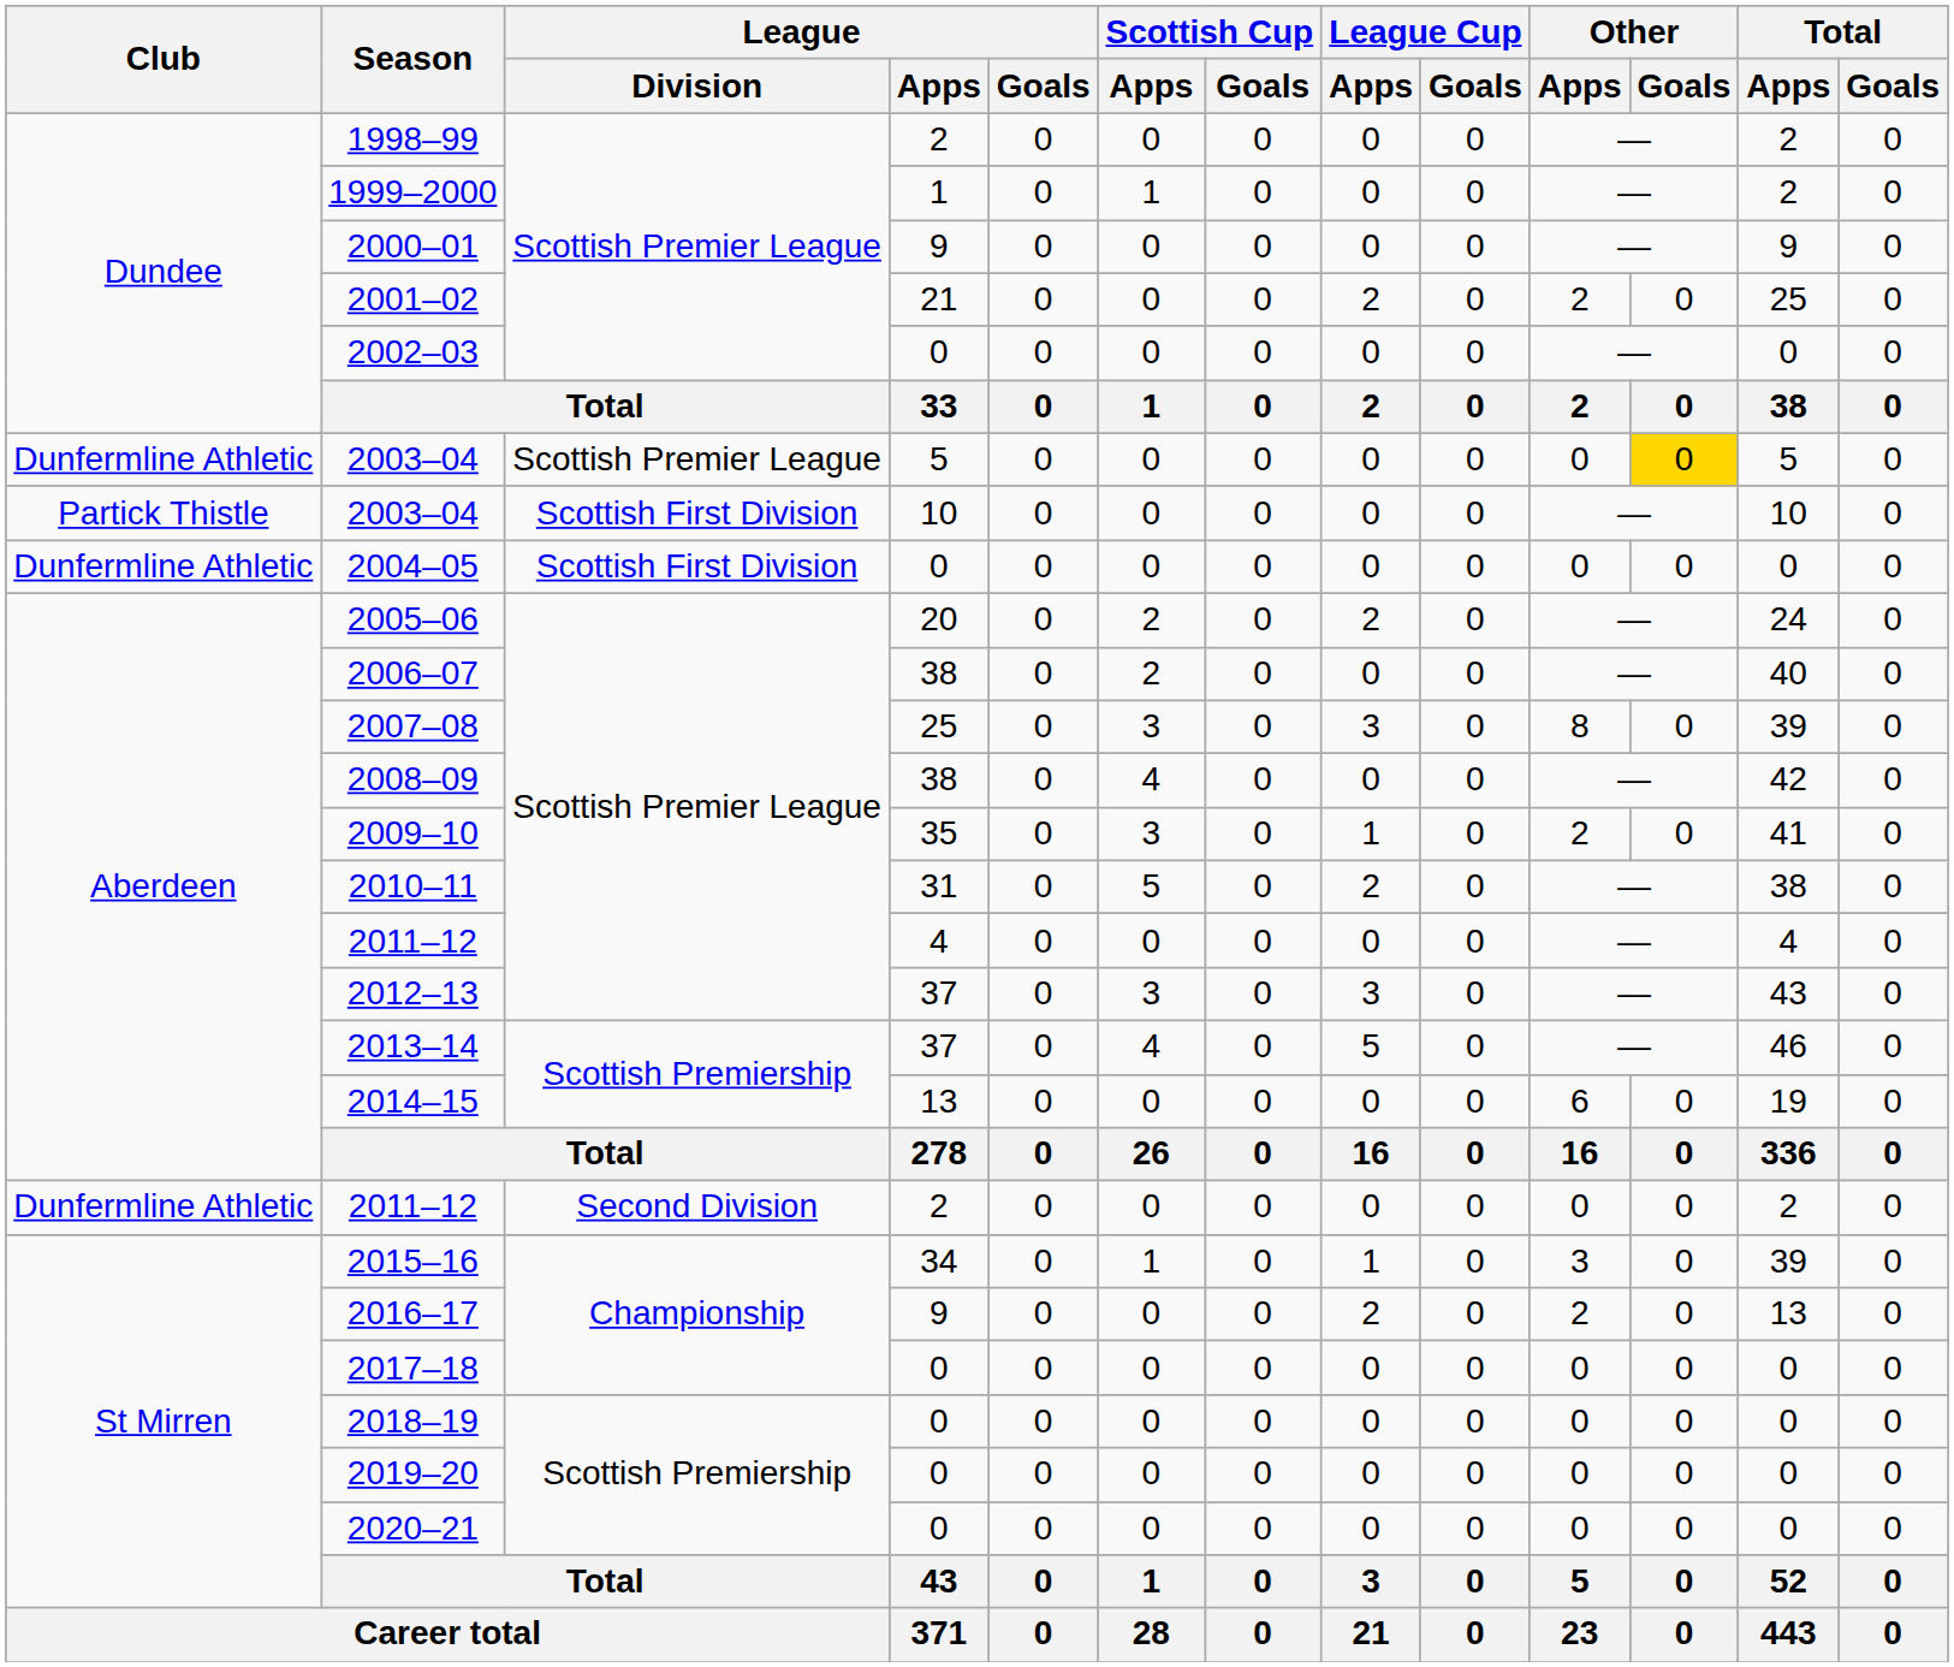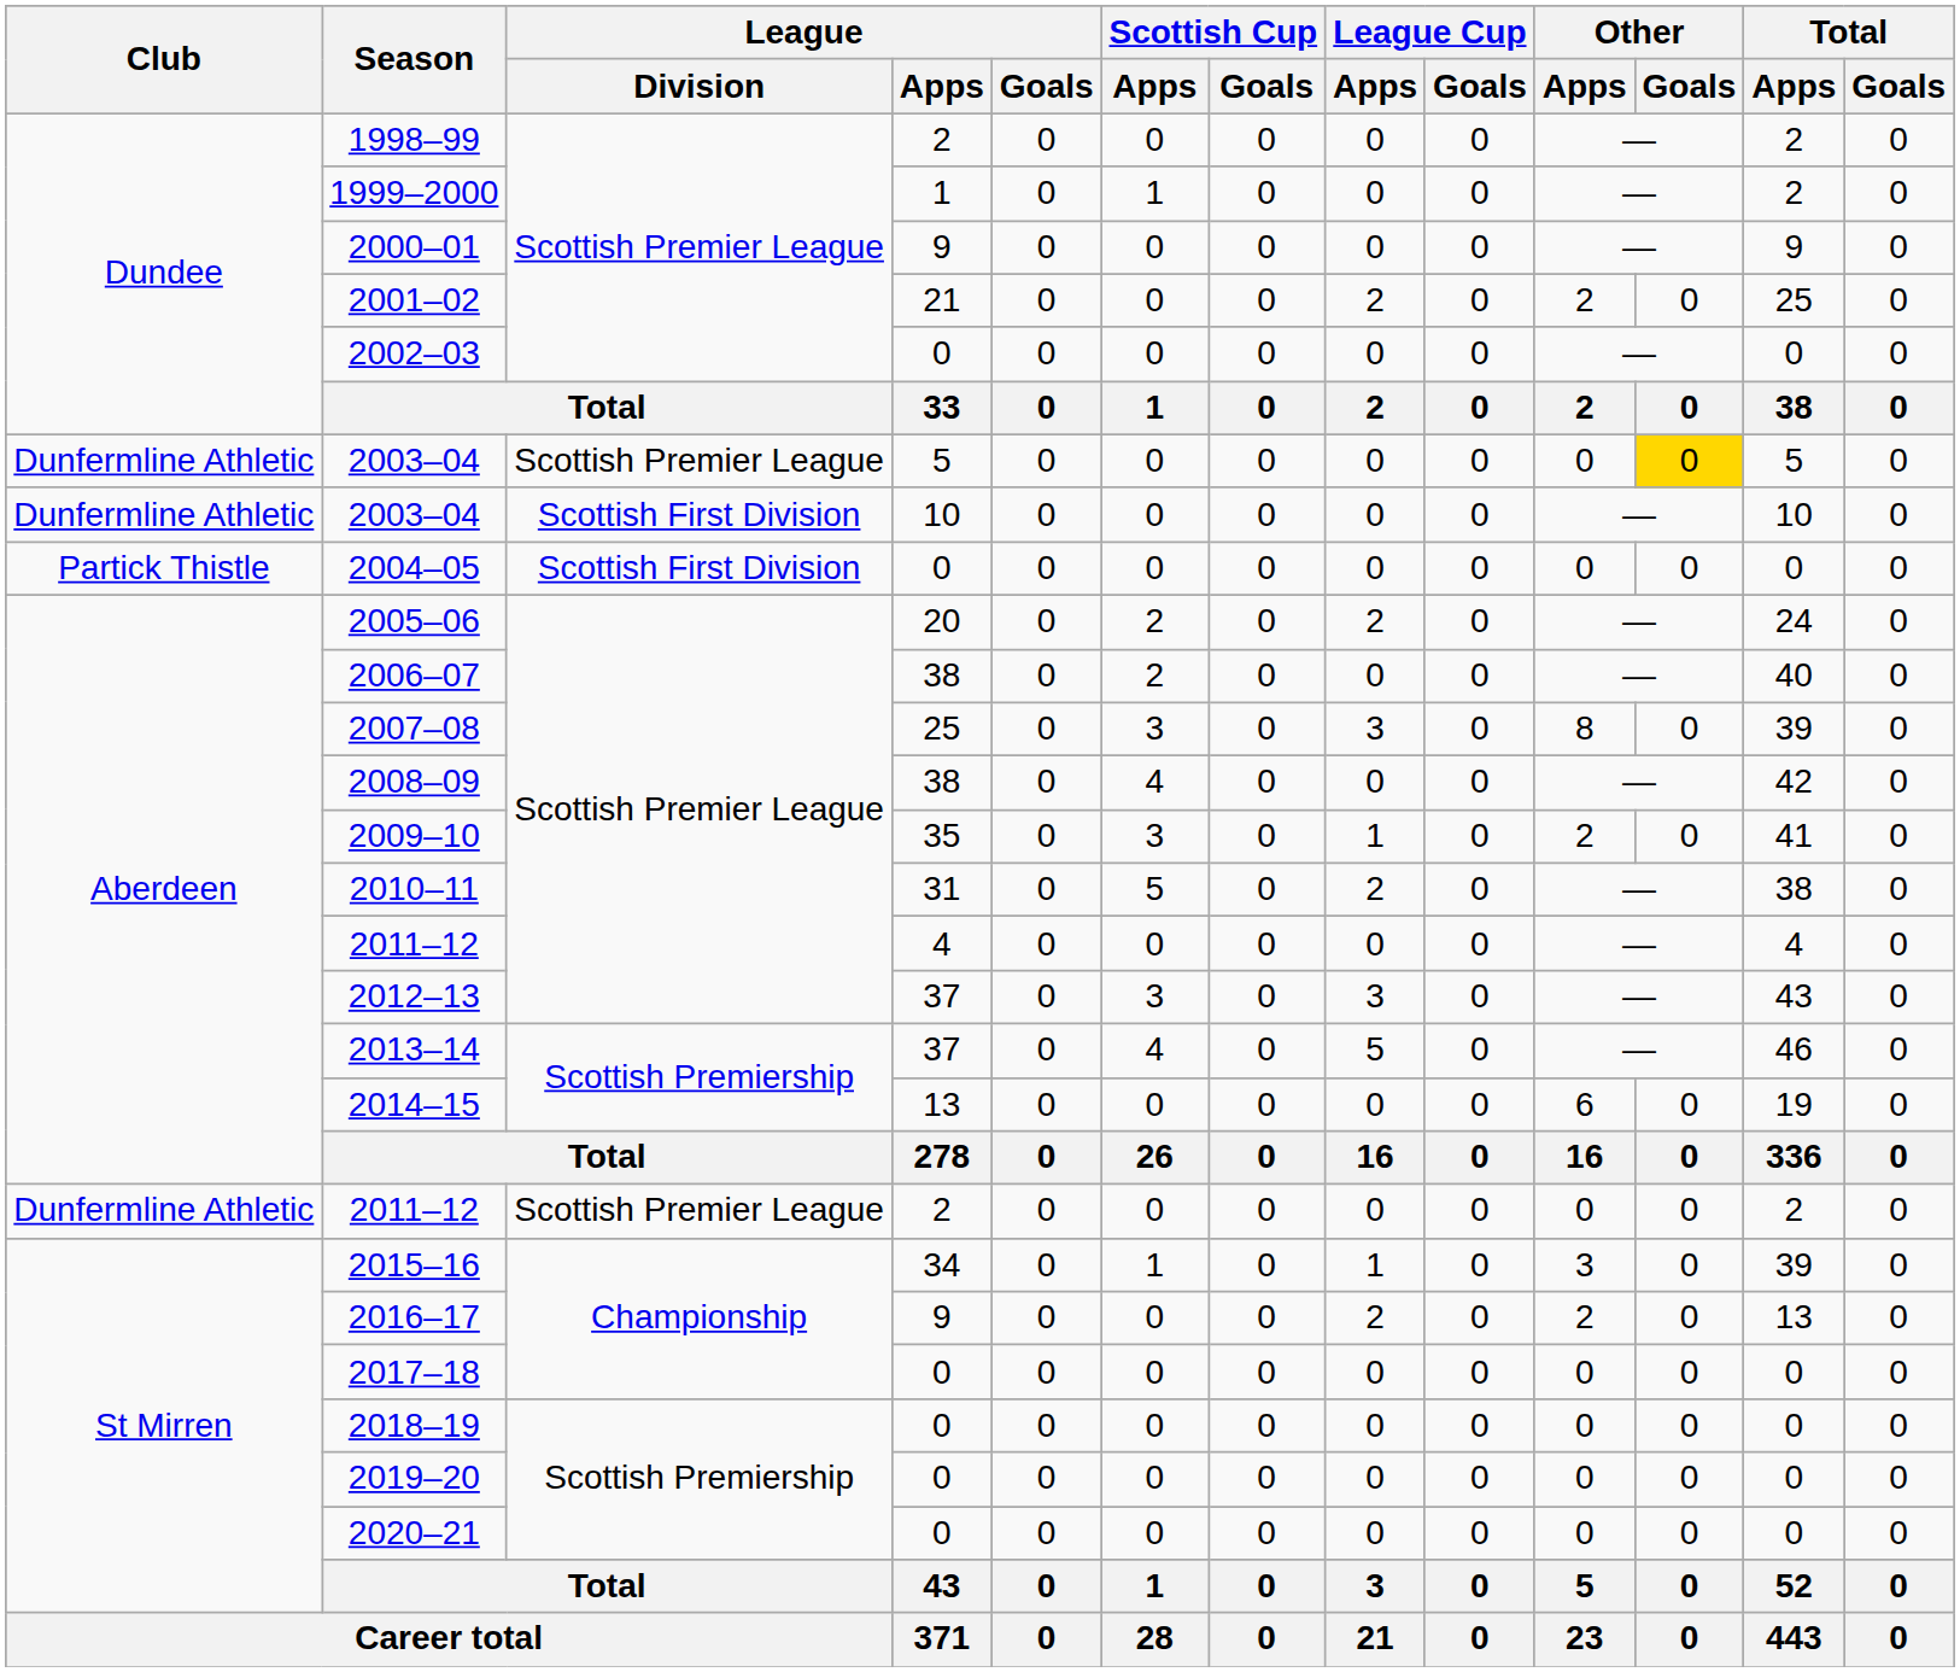2003–04 / 10 | Club: Partick Thistle -> Dunfermline Athletic
2004–05 | Club: Dunfermline Athletic -> Partick Thistle
2011–12 / 2 | League / Division: Second Division -> Scottish Premier League
